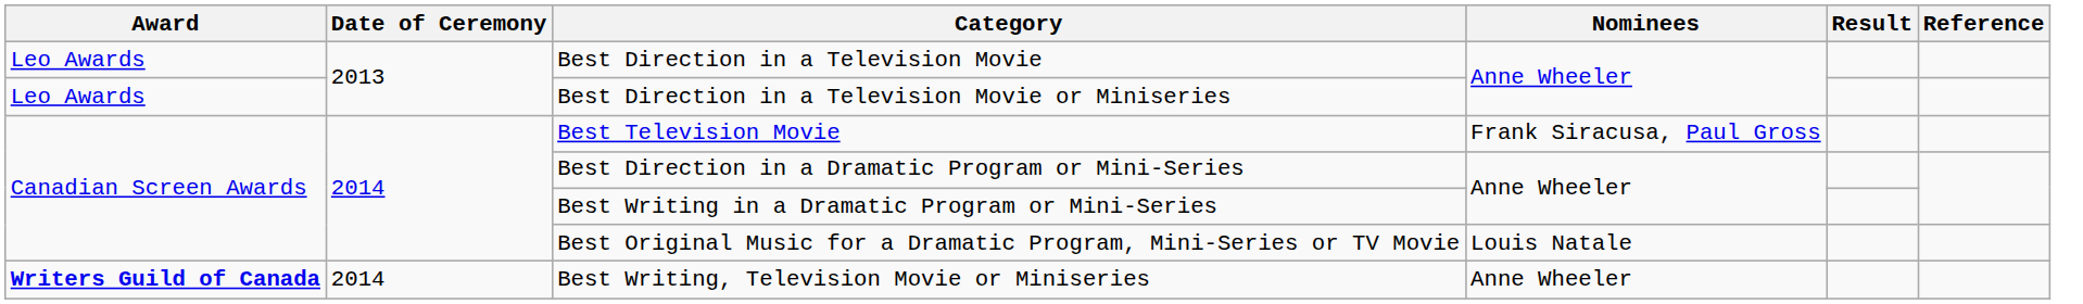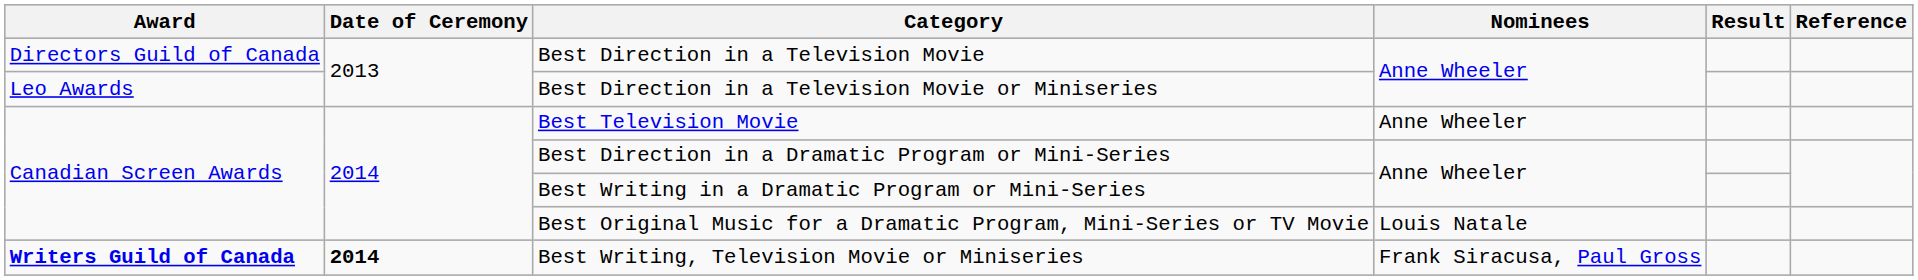Best Direction in a Television Movie | Award: Leo Awards -> Directors Guild of Canada
Best Television Movie | Nominees: Frank Siracusa, Paul Gross -> Anne Wheeler
Best Writing, Television Movie or Miniseries | Date of Ceremony: normal -> bold
Best Writing, Television Movie or Miniseries | Nominees: Anne Wheeler -> Frank Siracusa, Paul Gross
